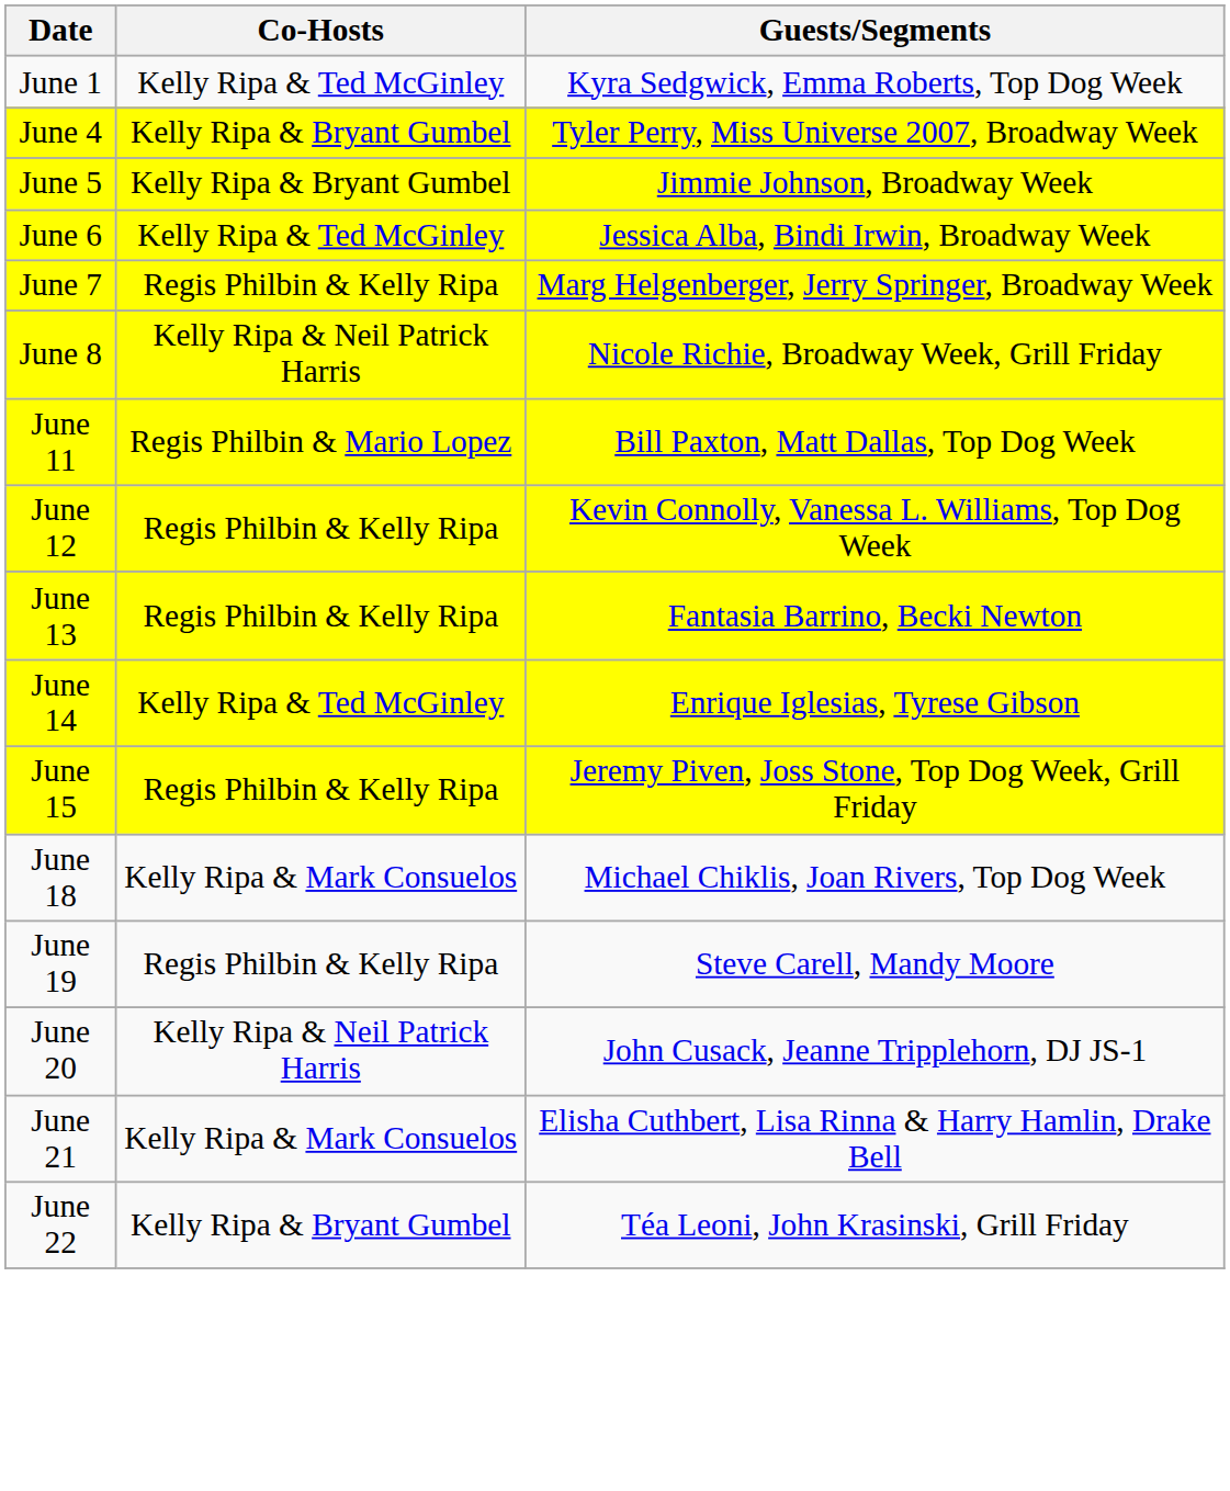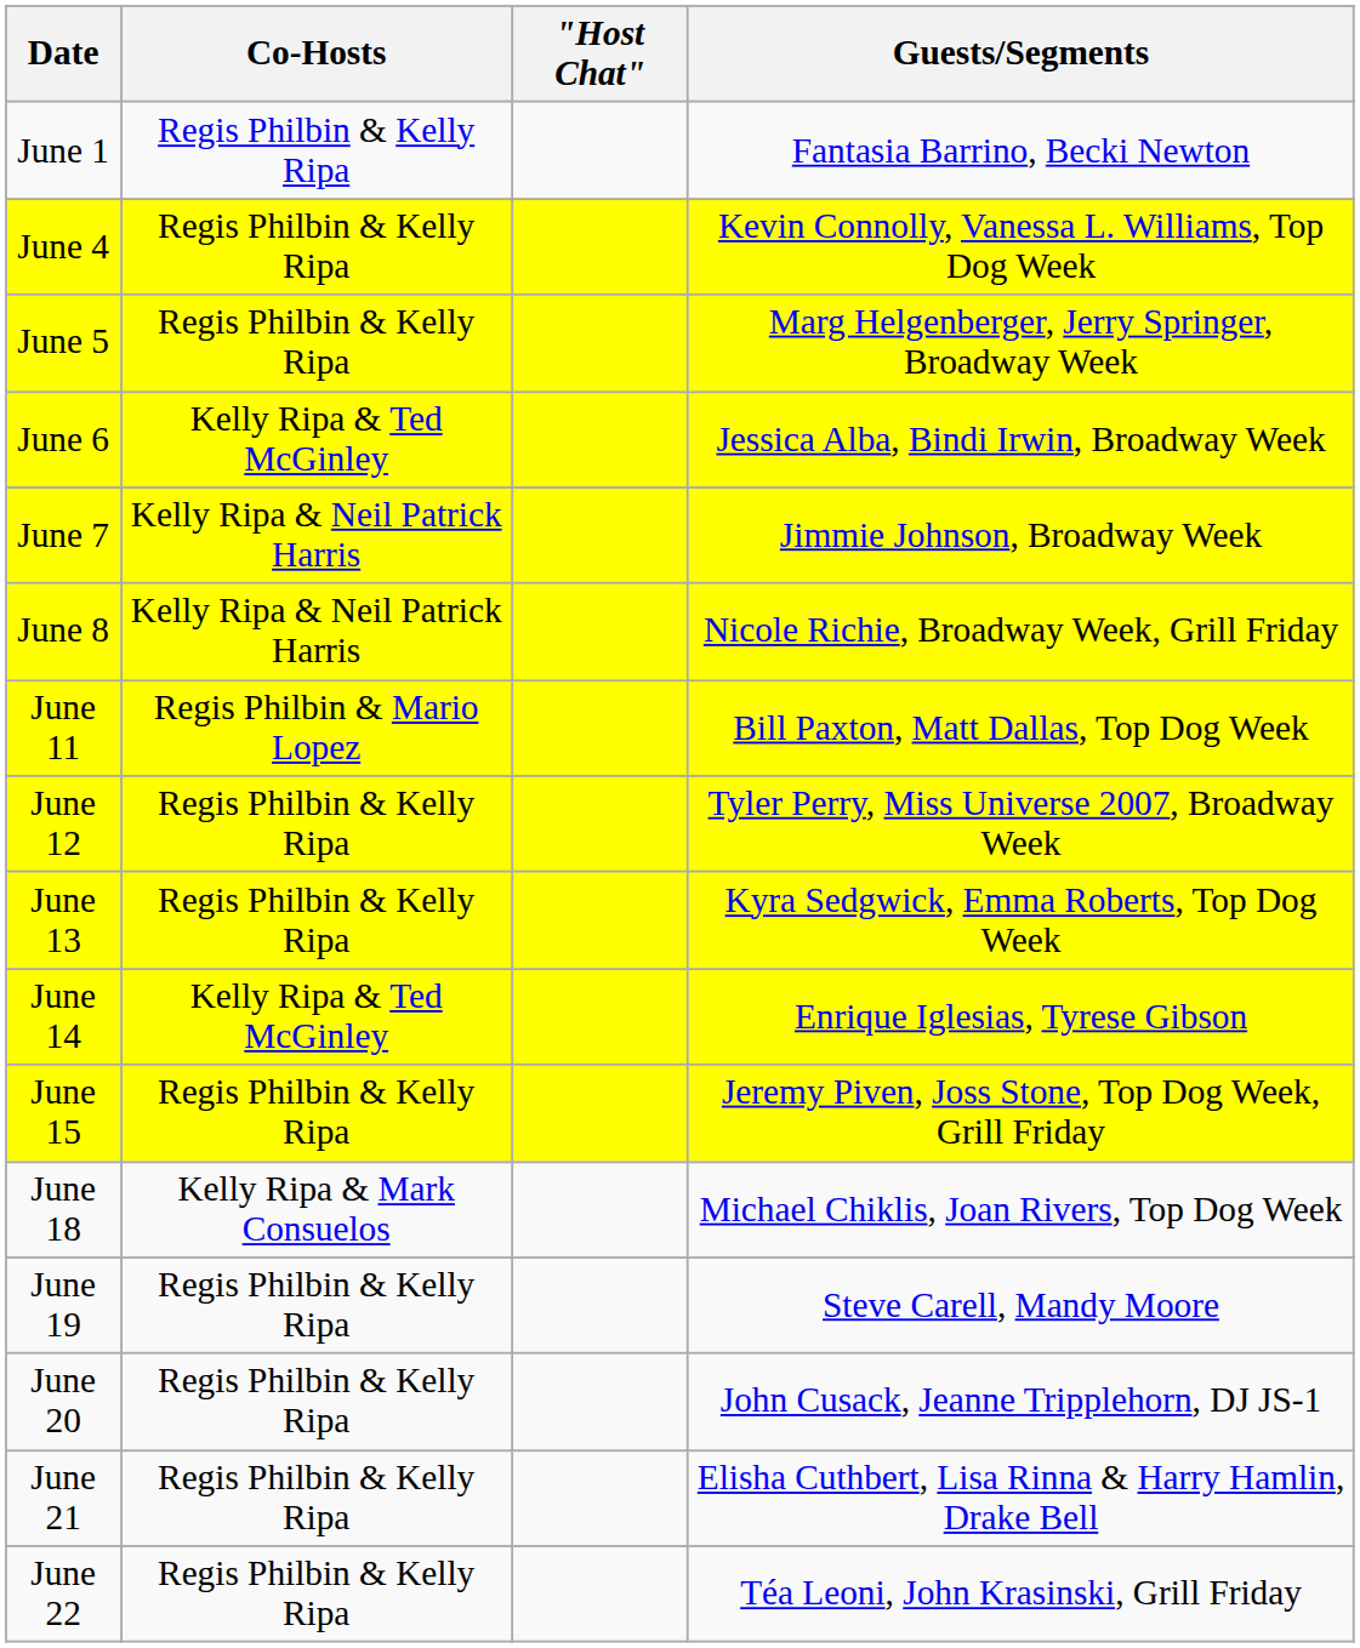+ column: "Host Chat"
June 1 | Co-Hosts: Kelly Ripa & Ted McGinley -> Regis Philbin & Kelly Ripa
June 1 | Guests/Segments: Kyra Sedgwick, Emma Roberts, Top Dog Week -> Fantasia Barrino, Becki Newton
June 4 | Co-Hosts: Kelly Ripa & Bryant Gumbel -> Regis Philbin & Kelly Ripa
June 4 | Guests/Segments: Tyler Perry, Miss Universe 2007, Broadway Week -> Kevin Connolly, Vanessa L. Williams, Top Dog Week
June 5 | Co-Hosts: Kelly Ripa & Bryant Gumbel -> Regis Philbin & Kelly Ripa
June 5 | Guests/Segments: Jimmie Johnson, Broadway Week -> Marg Helgenberger, Jerry Springer, Broadway Week
June 7 | Co-Hosts: Regis Philbin & Kelly Ripa -> Kelly Ripa & Neil Patrick Harris
June 7 | Guests/Segments: Marg Helgenberger, Jerry Springer, Broadway Week -> Jimmie Johnson, Broadway Week
June 12 | Guests/Segments: Kevin Connolly, Vanessa L. Williams, Top Dog Week -> Tyler Perry, Miss Universe 2007, Broadway Week
June 13 | Guests/Segments: Fantasia Barrino, Becki Newton -> Kyra Sedgwick, Emma Roberts, Top Dog Week
June 20 | Co-Hosts: Kelly Ripa & Neil Patrick Harris -> Regis Philbin & Kelly Ripa
June 21 | Co-Hosts: Kelly Ripa & Mark Consuelos -> Regis Philbin & Kelly Ripa
June 22 | Co-Hosts: Kelly Ripa & Bryant Gumbel -> Regis Philbin & Kelly Ripa
